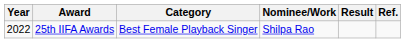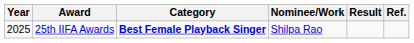25th IIFA Awards | Year: 2022 -> 2025
25th IIFA Awards | Category: normal -> bold
